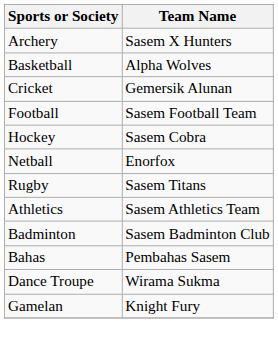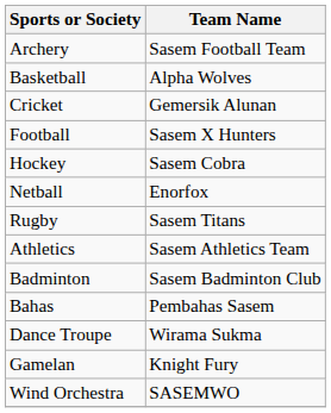Archery | Team Name: Sasem X Hunters -> Sasem Football Team
Football | Team Name: Sasem Football Team -> Sasem X Hunters
+ row: Wind Orchestra | SASEMWO
